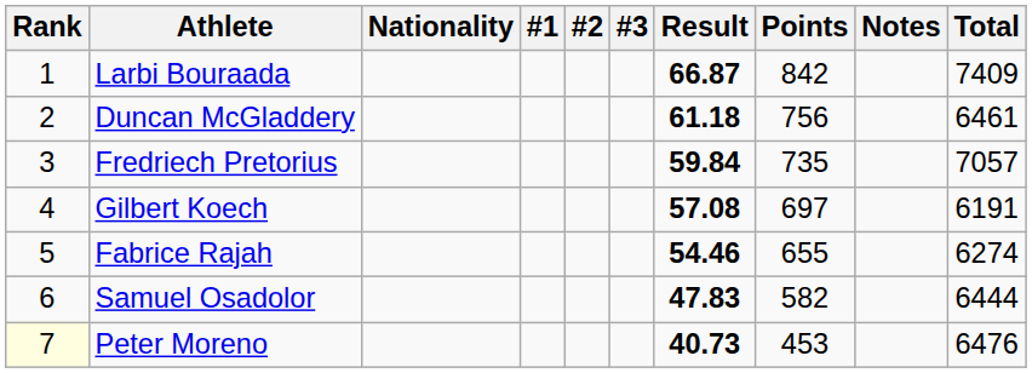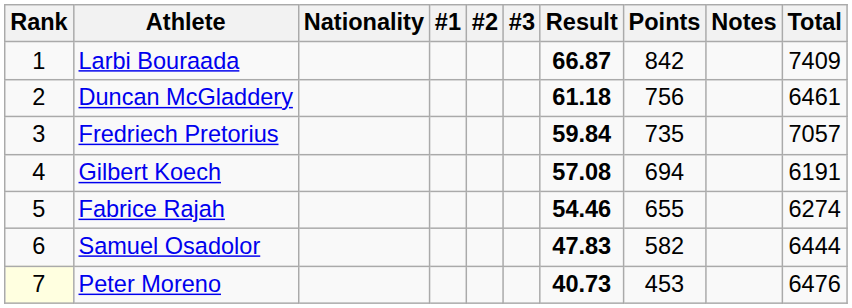Gilbert Koech | Points: 697 -> 694
